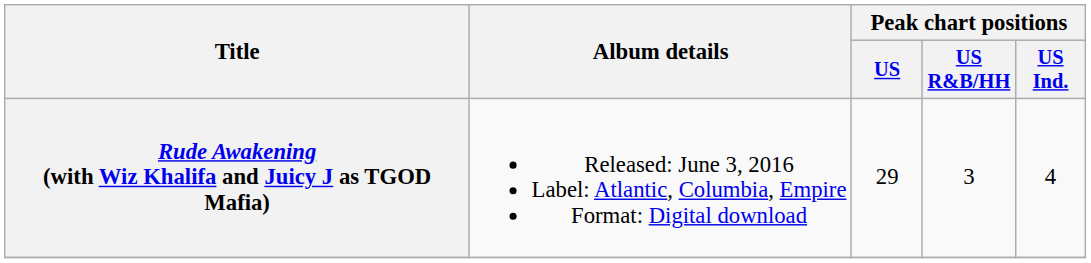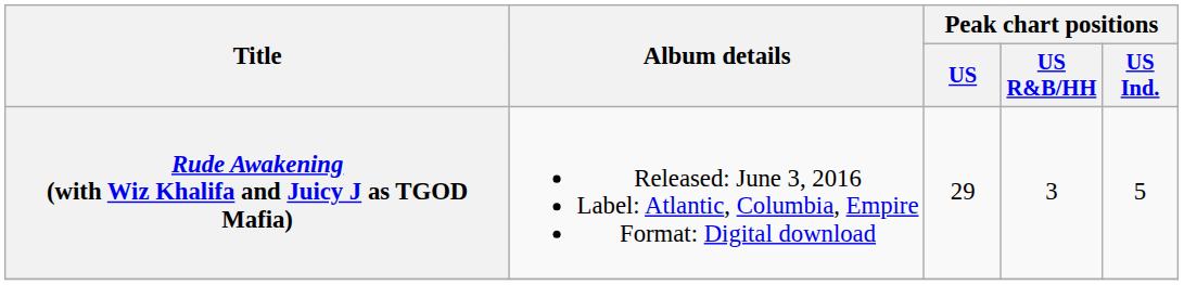Rude Awakening (with Wiz Khalifa and Juicy J as TGOD Mafia) | Peak chart positions / US Ind.: 4 -> 5
